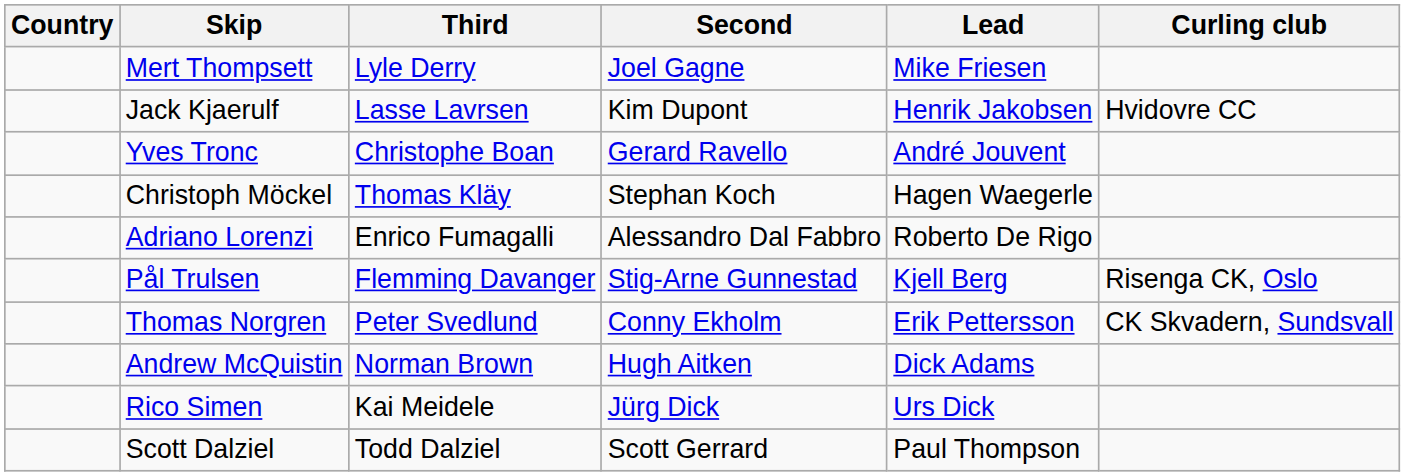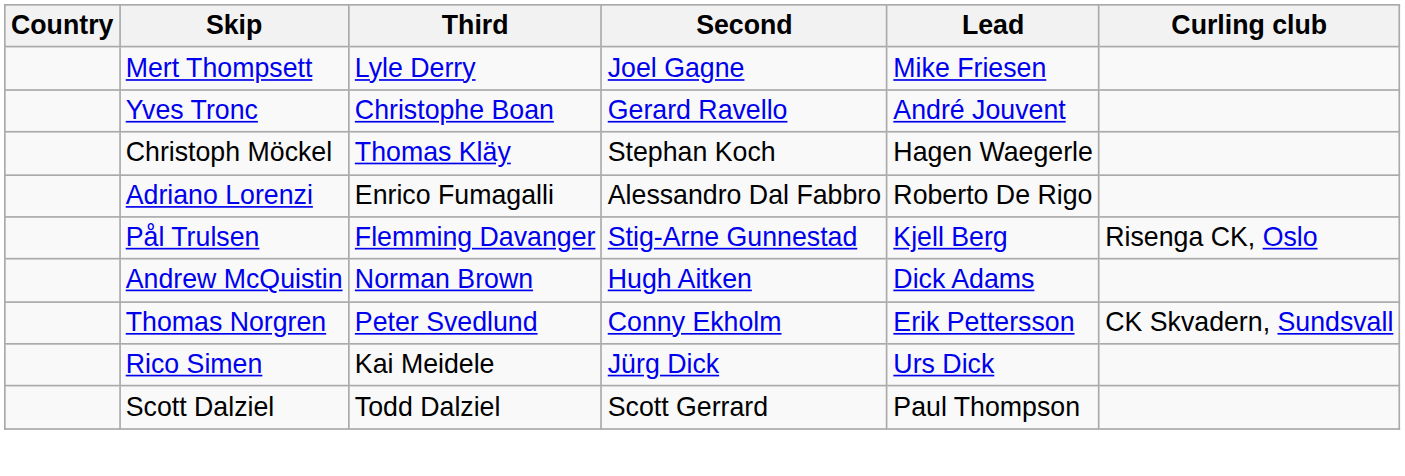- row: Jack Kjaerulf | Lasse Lavrsen | Kim Dupont | Henrik Jakobsen | Hvidovre CC
rows swapped: Andrew McQuistin <-> Thomas Norgren
